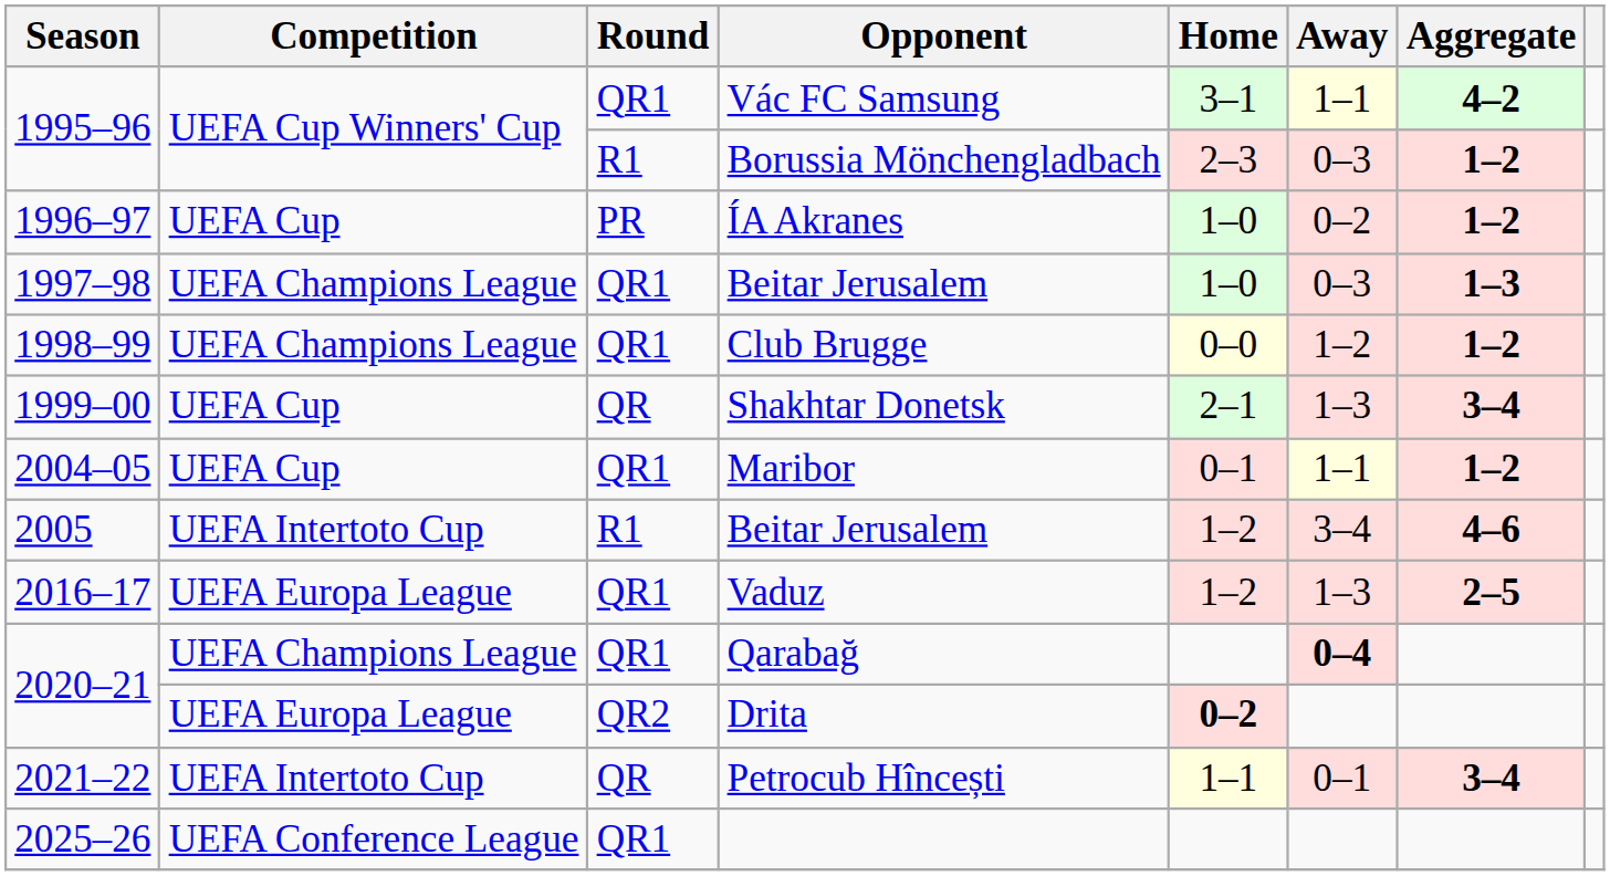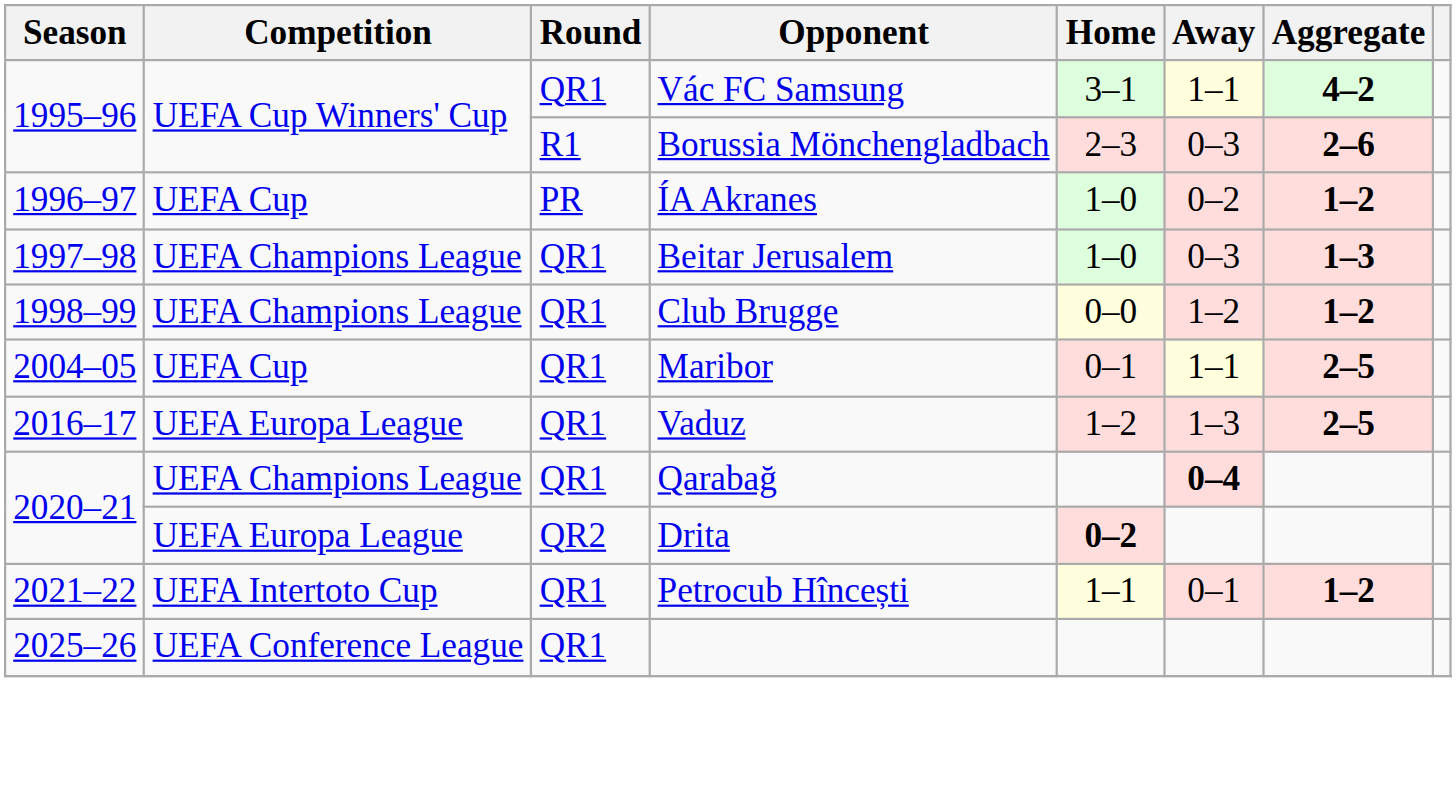Borussia Mönchengladbach | Aggregate: 1–2 -> 2–6
- row: 1999–00 | UEFA Cup | QR | Shakhtar Donetsk | 2–1 | 1–3 | 3–4
Maribor | Aggregate: 1–2 -> 2–5
- row: 2005 | UEFA Intertoto Cup | R1 | Beitar Jerusalem | 1–2 | 3–4 | 4–6
Petrocub Hîncești | Round: QR -> QR1
Petrocub Hîncești | Aggregate: 3–4 -> 1–2
